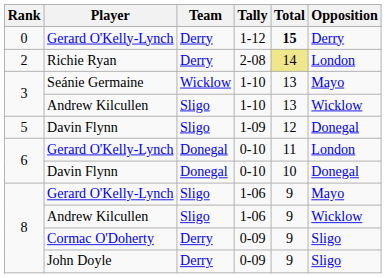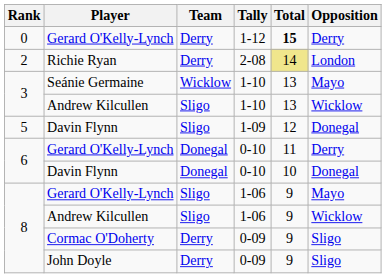Gerard O'Kelly-Lynch / 0-10 | Opposition: London -> Derry
